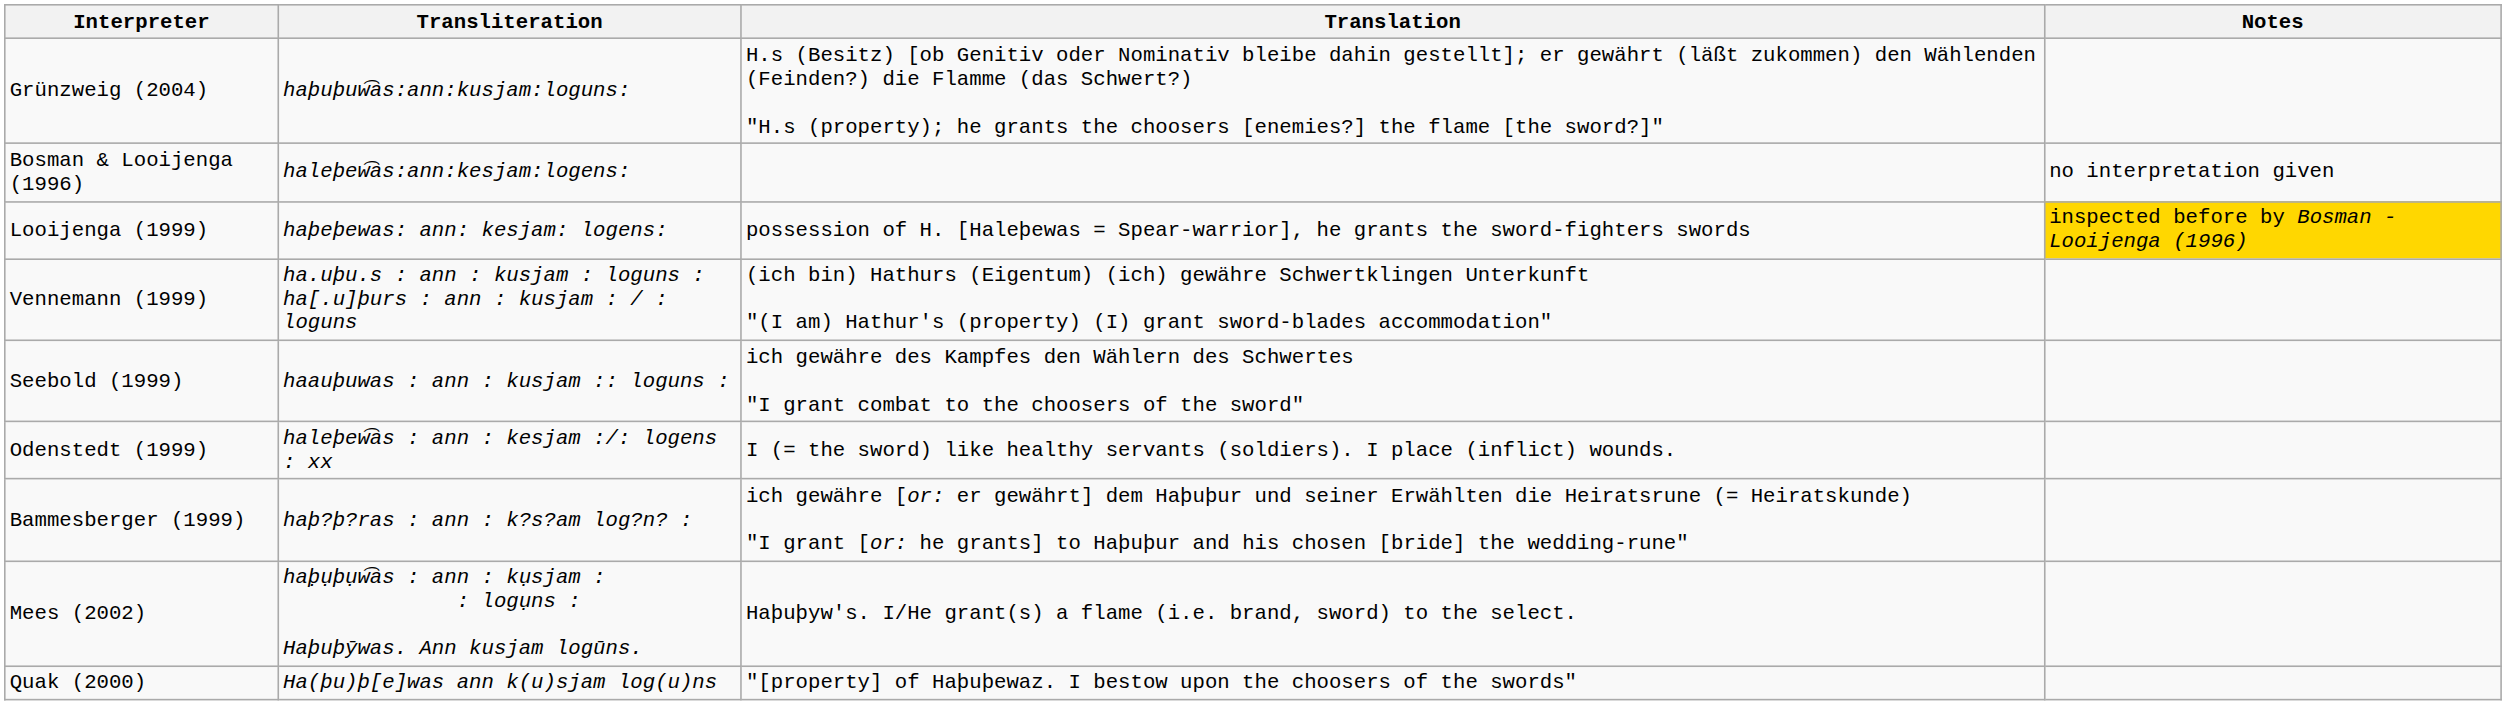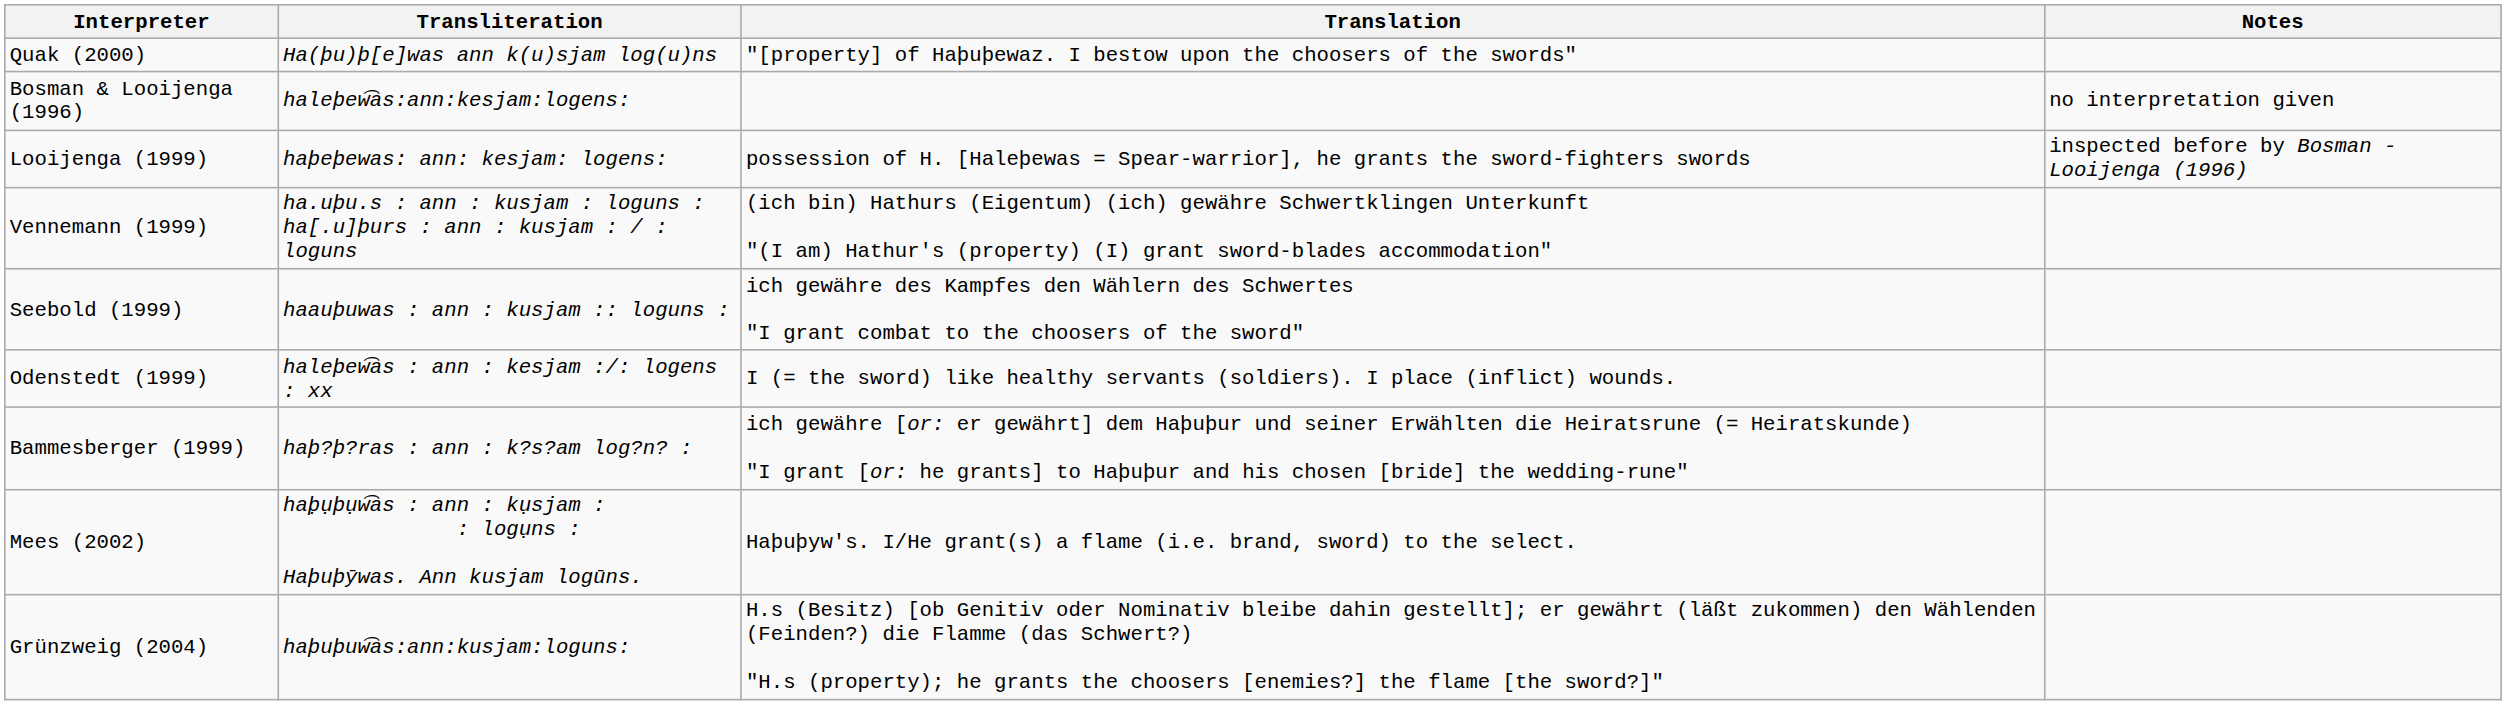rows swapped: Quak (2000) <-> Grünzweig (2004)
Looijenga (1999) | Notes: gold background -> no background
